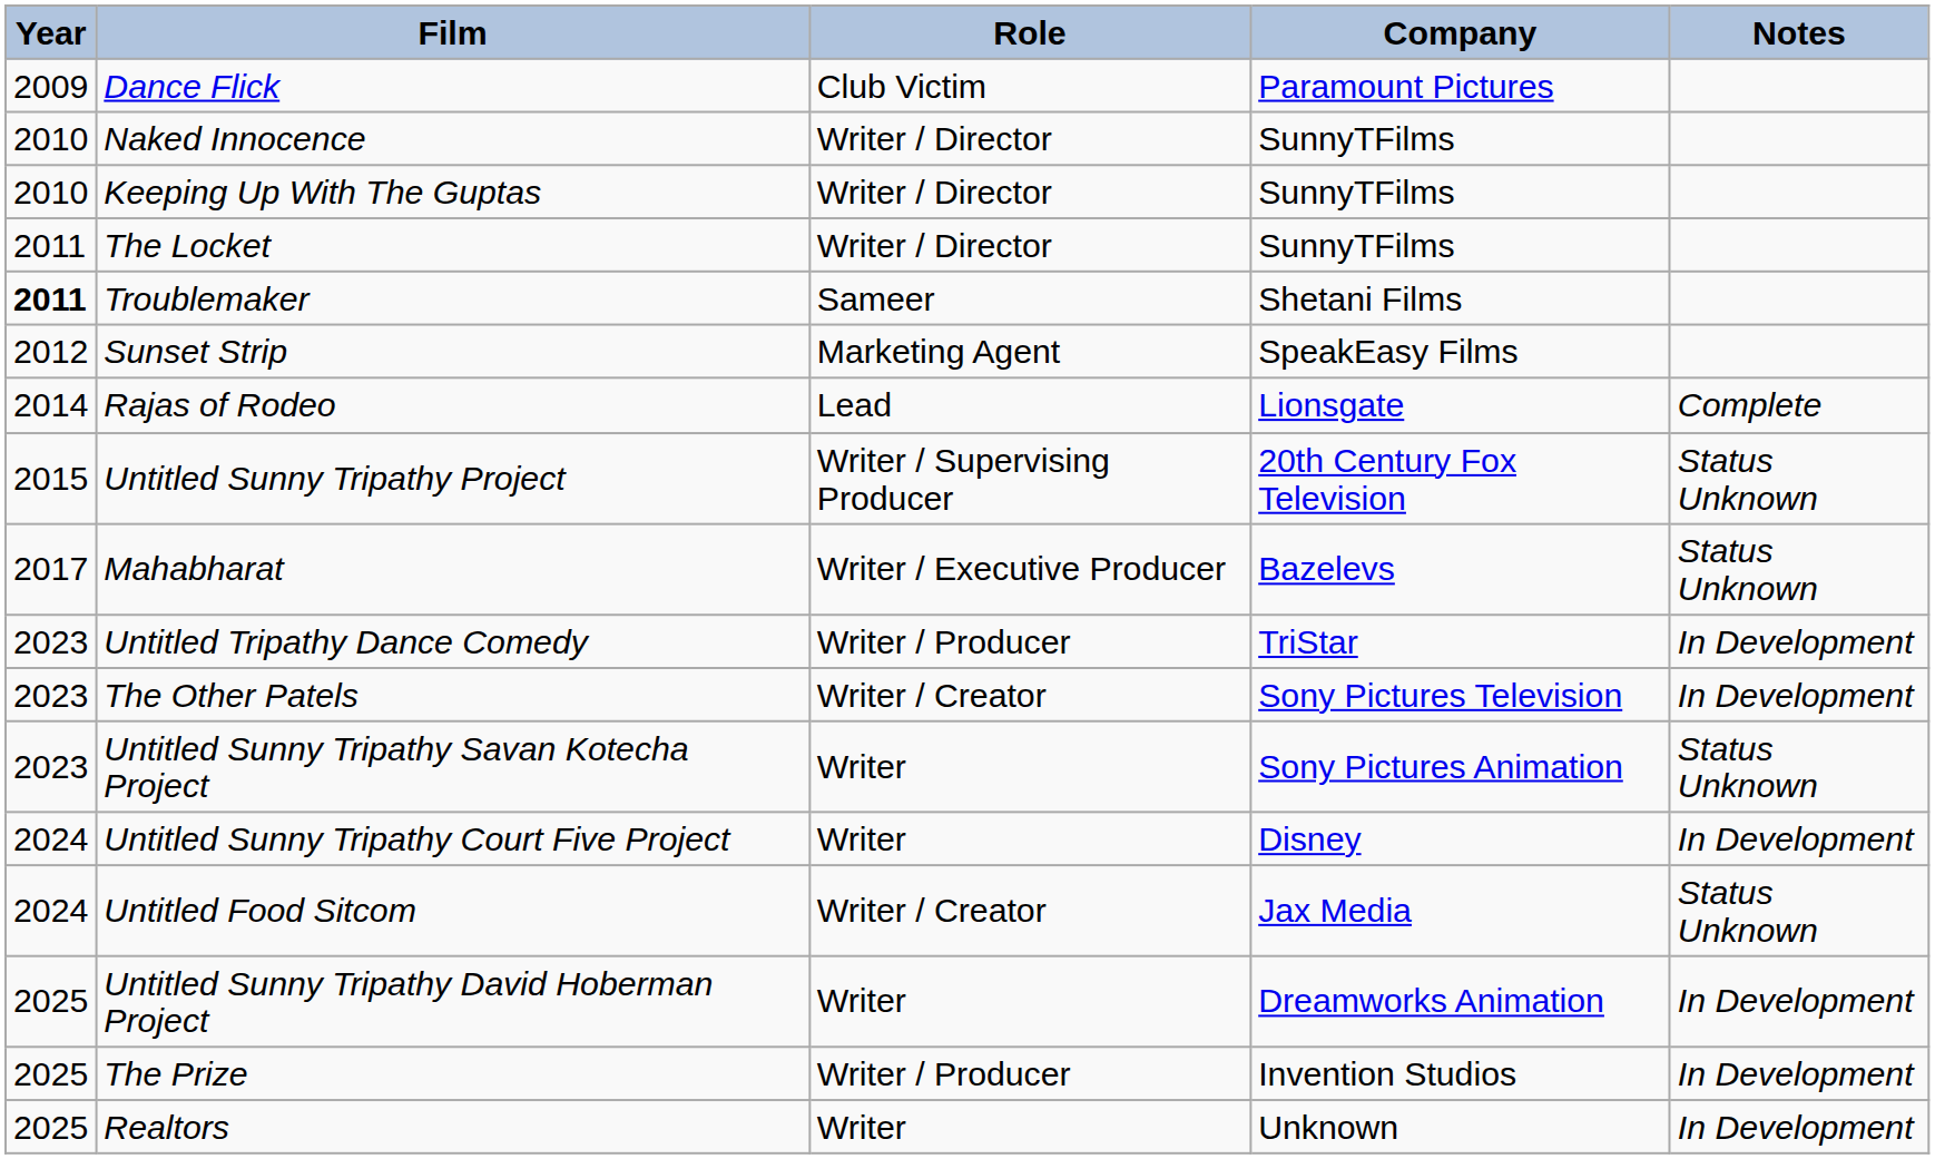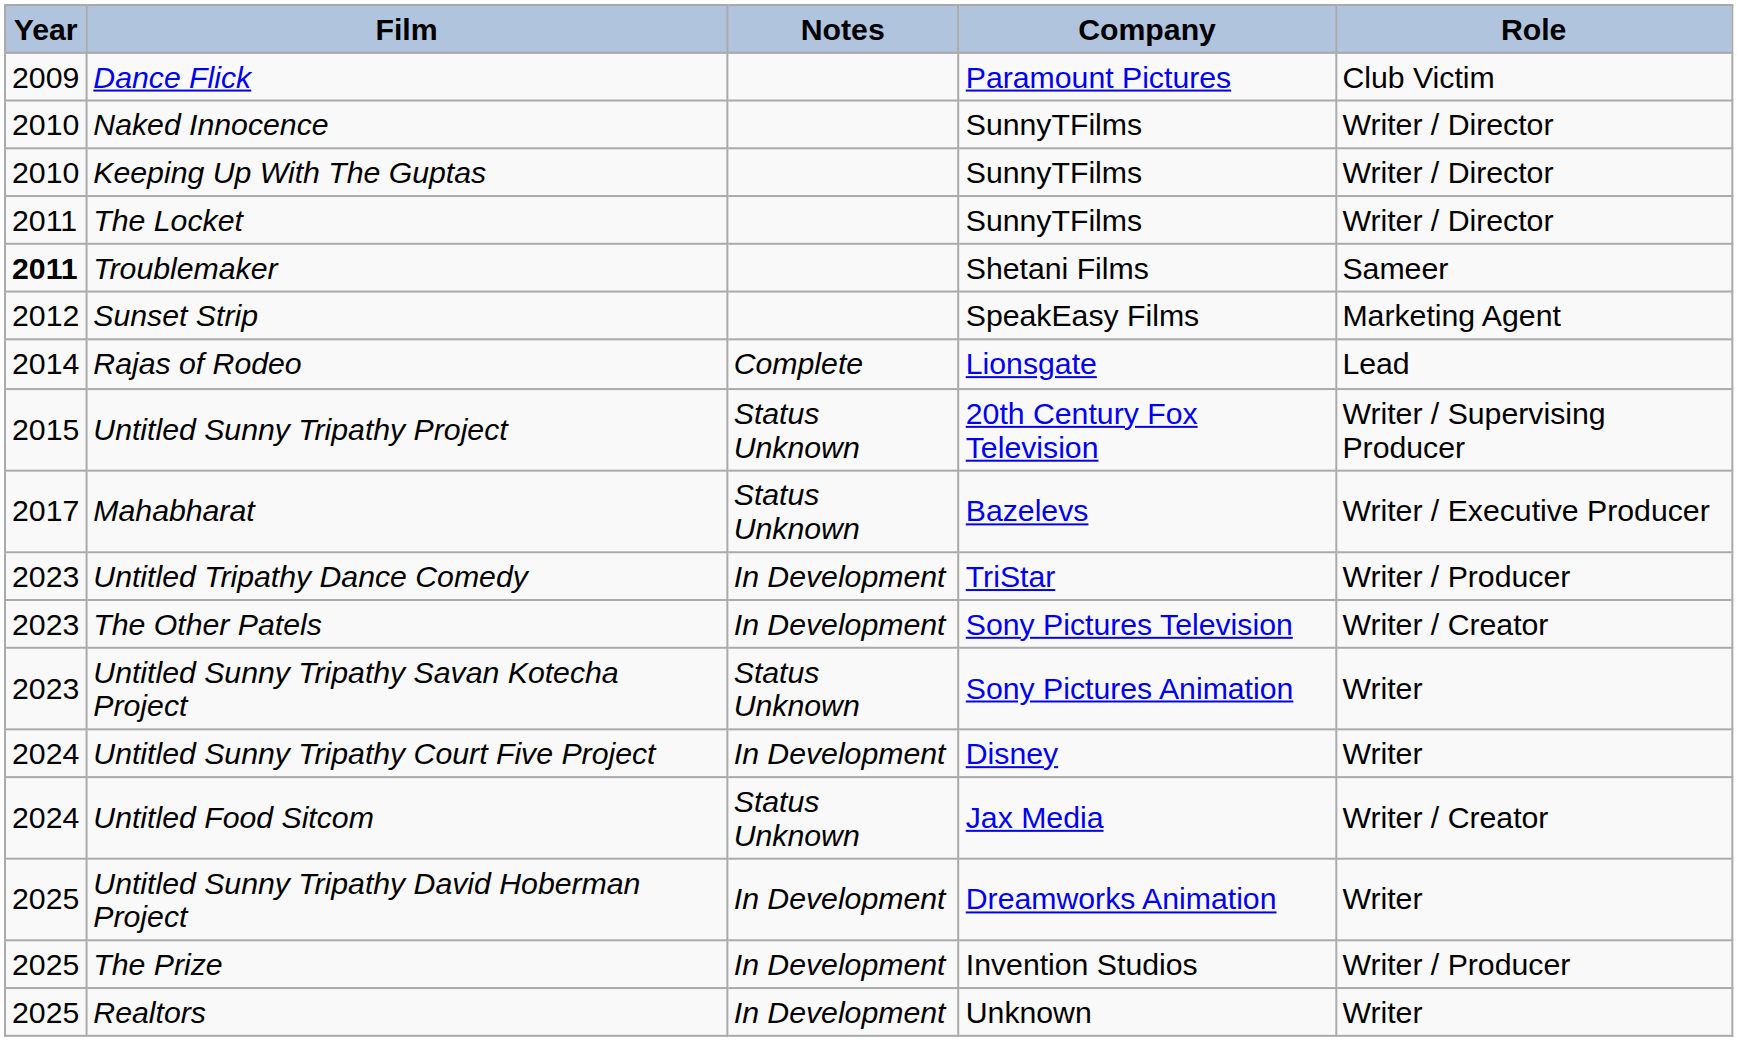columns swapped: Role <-> Notes
